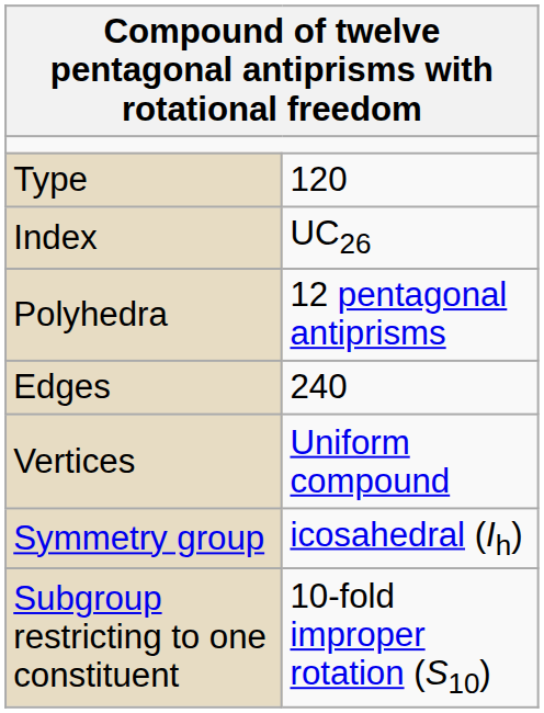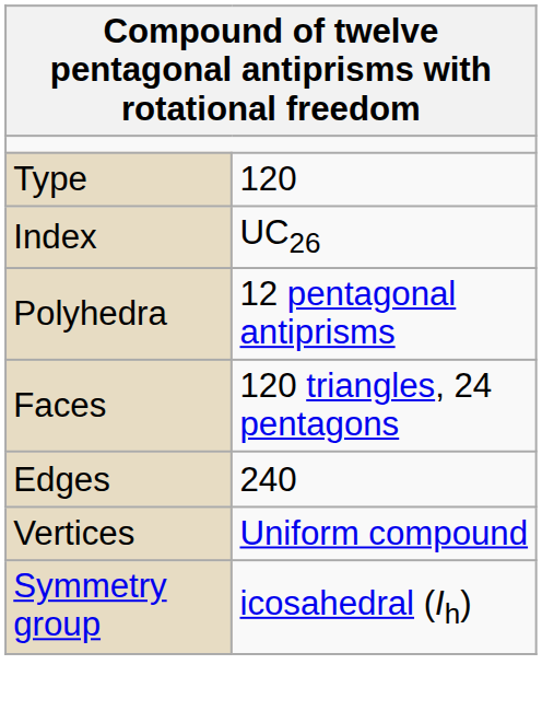+ row: Faces | 120 triangles, 24 pentagons
- row: Subgroup restricting to one constituent | 10-fold improper rotation (S10)
